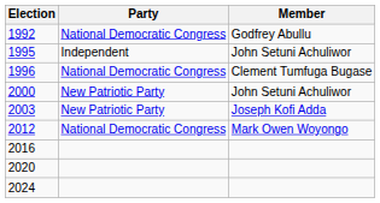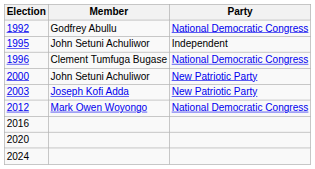columns swapped: Member <-> Party
